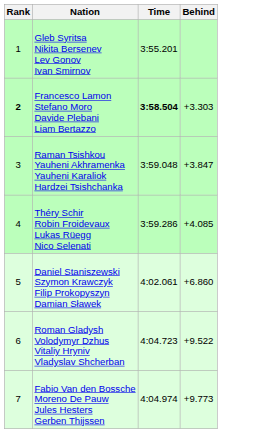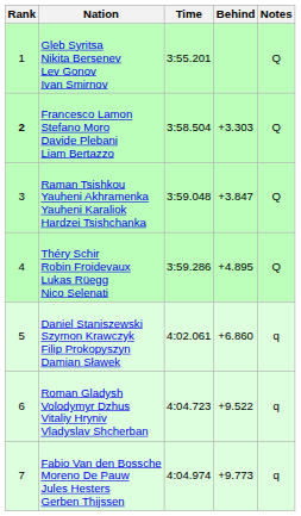+ column: Notes | Q | Q | Q | Q | q | q | q
Francesco Lamon Stefano Moro Davide Plebani Liam Bertazzo | Time: bold -> normal
Théry Schir Robin Froidevaux Lukas Rüegg Nico Selenati | Behind: +4.085 -> +4.895
